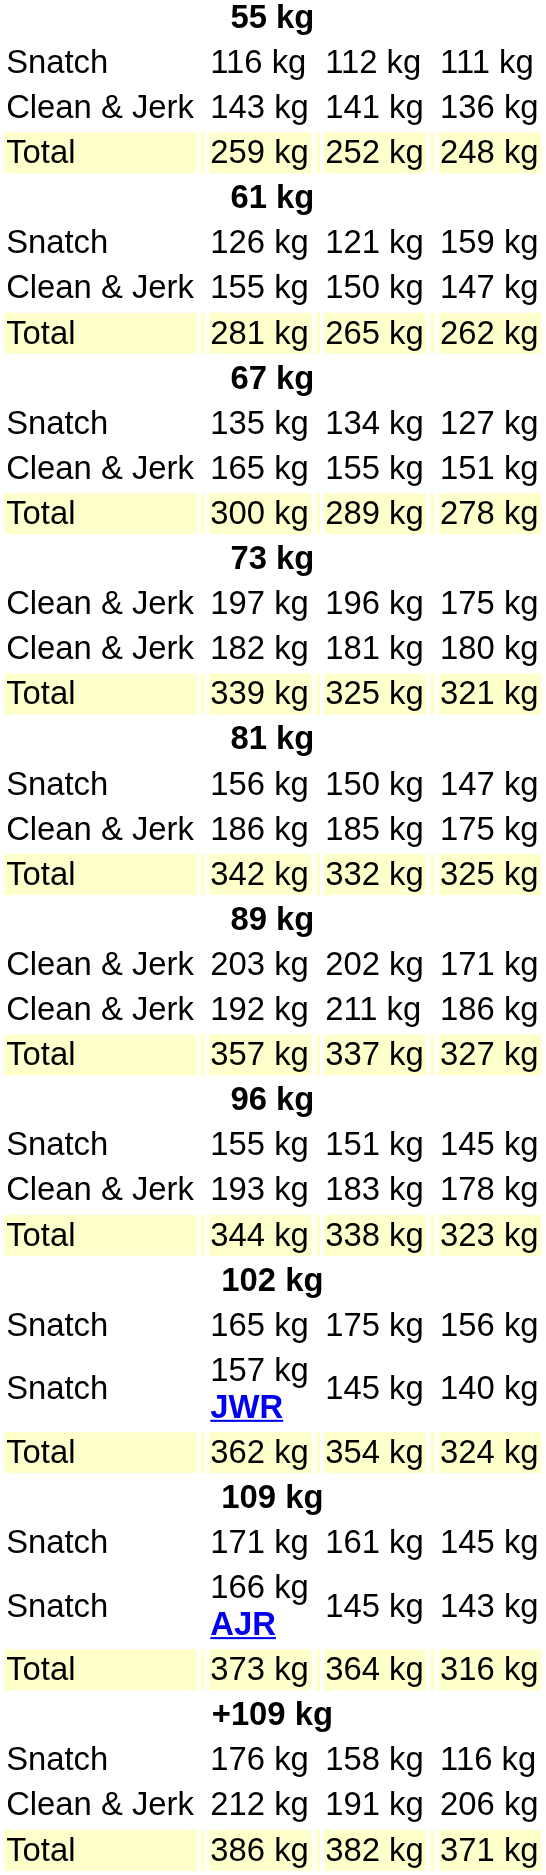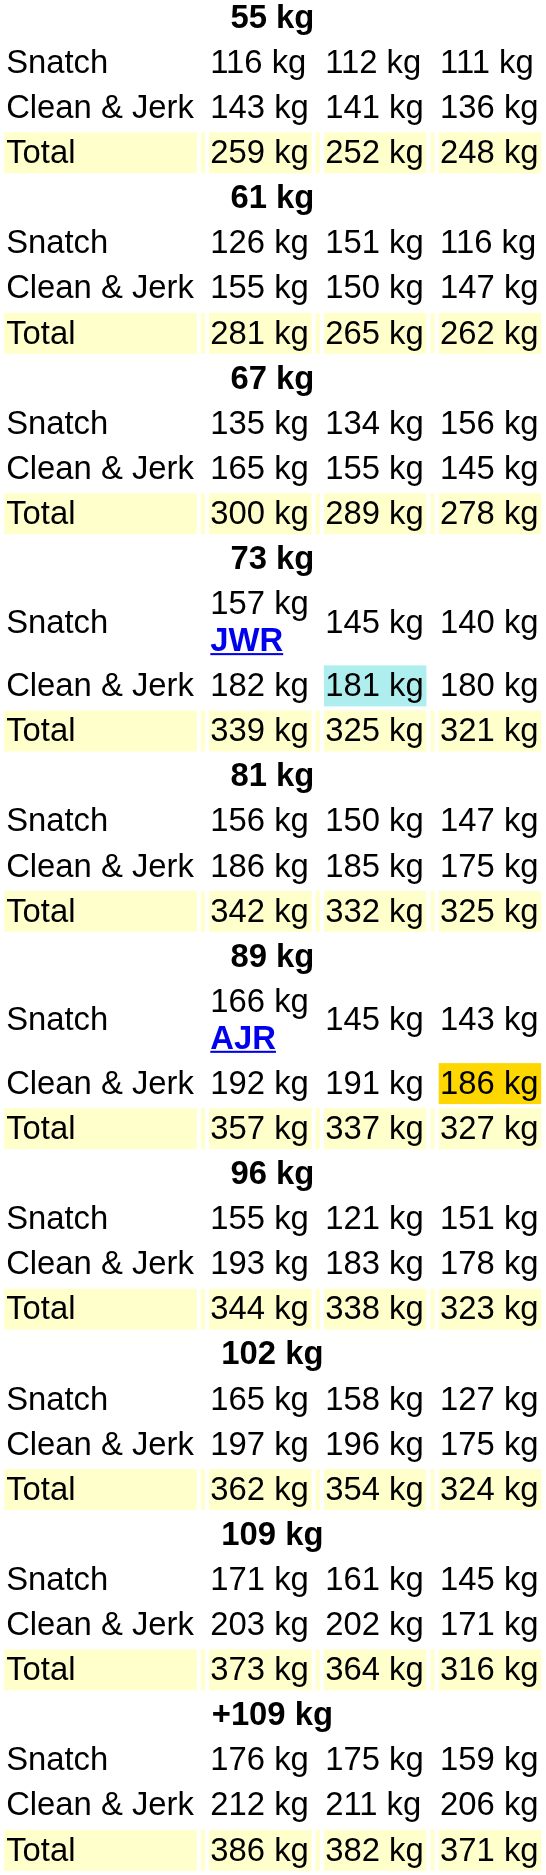126 kg | column 5: 121 kg -> 151 kg
126 kg | column 7: 159 kg -> 116 kg
135 kg | column 7: 127 kg -> 156 kg
Clean & Jerk / 165 kg | column 7: 151 kg -> 145 kg
rows swapped: 157 kg JWR <-> 197 kg
182 kg | column 5: no background -> paleturquoise background
rows swapped: 166 kg AJR <-> 203 kg
192 kg | column 5: 211 kg -> 191 kg
192 kg | column 7: no background -> gold background
Snatch / 155 kg | column 5: 151 kg -> 121 kg
Snatch / 155 kg | column 7: 145 kg -> 151 kg
Snatch / 165 kg | column 5: 175 kg -> 158 kg
Snatch / 165 kg | column 7: 156 kg -> 127 kg
176 kg | column 5: 158 kg -> 175 kg
176 kg | column 7: 116 kg -> 159 kg
212 kg | column 5: 191 kg -> 211 kg
